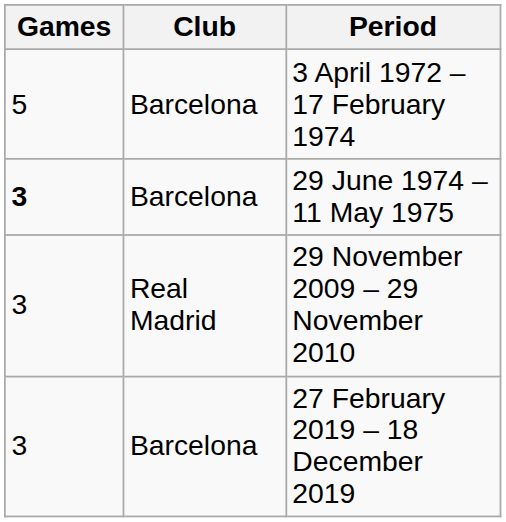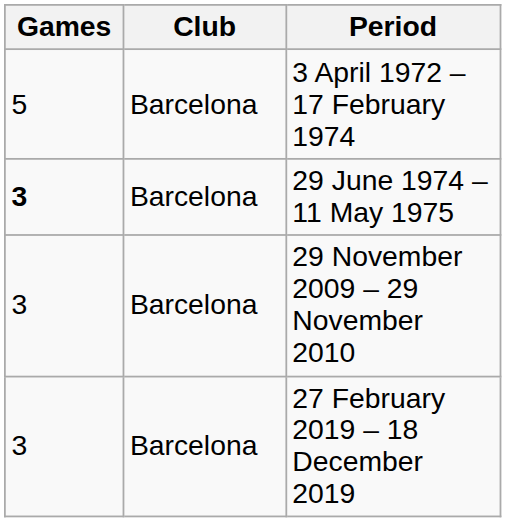29 November 2009 – 29 November 2010 | Club: Real Madrid -> Barcelona
